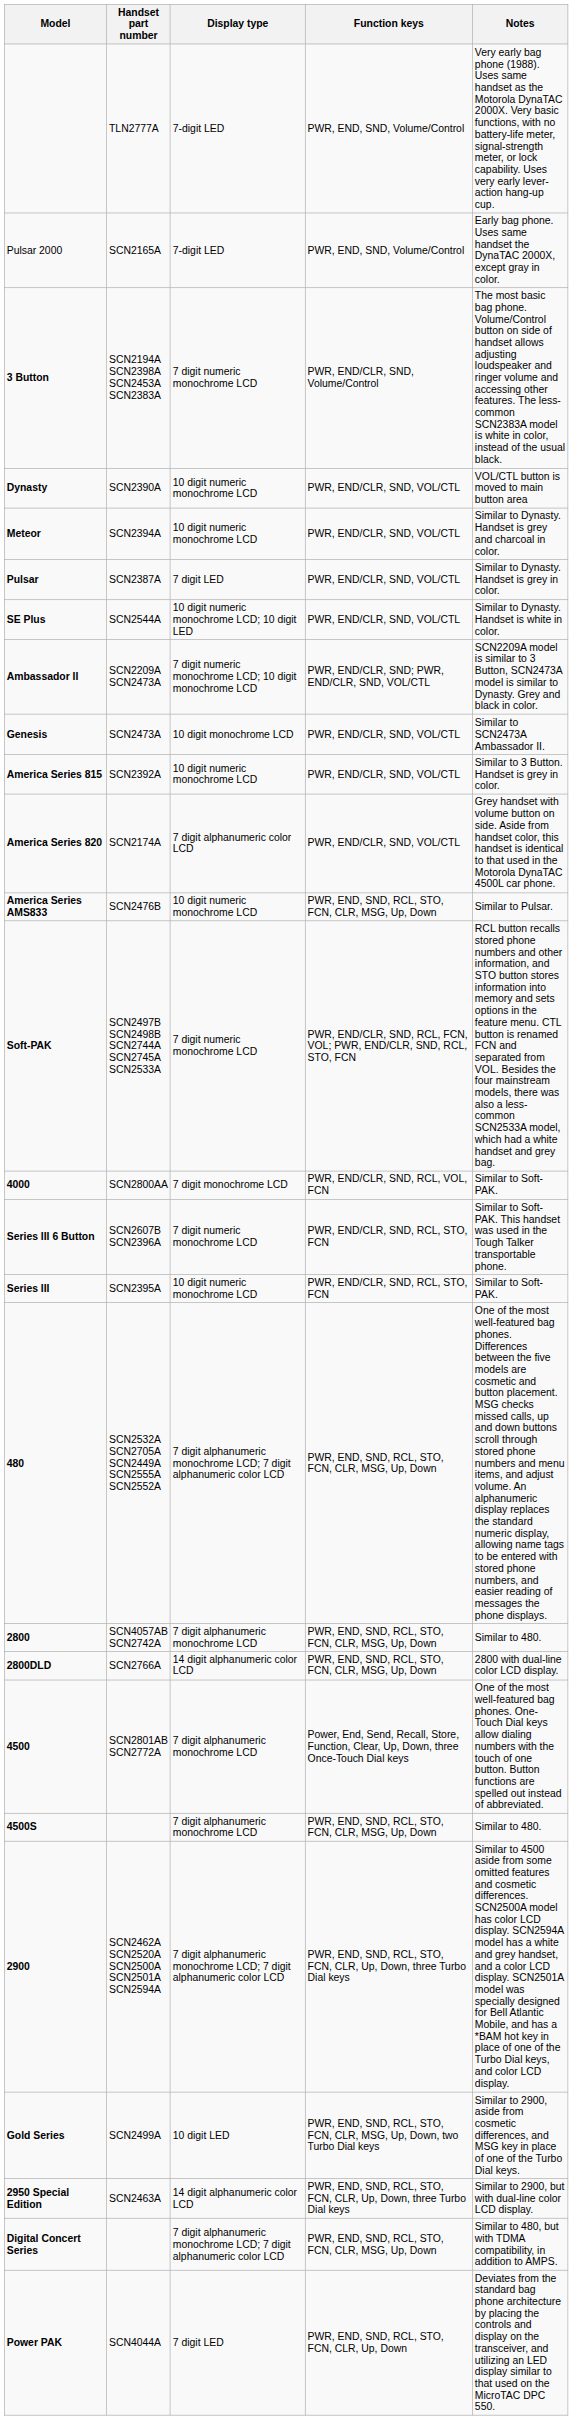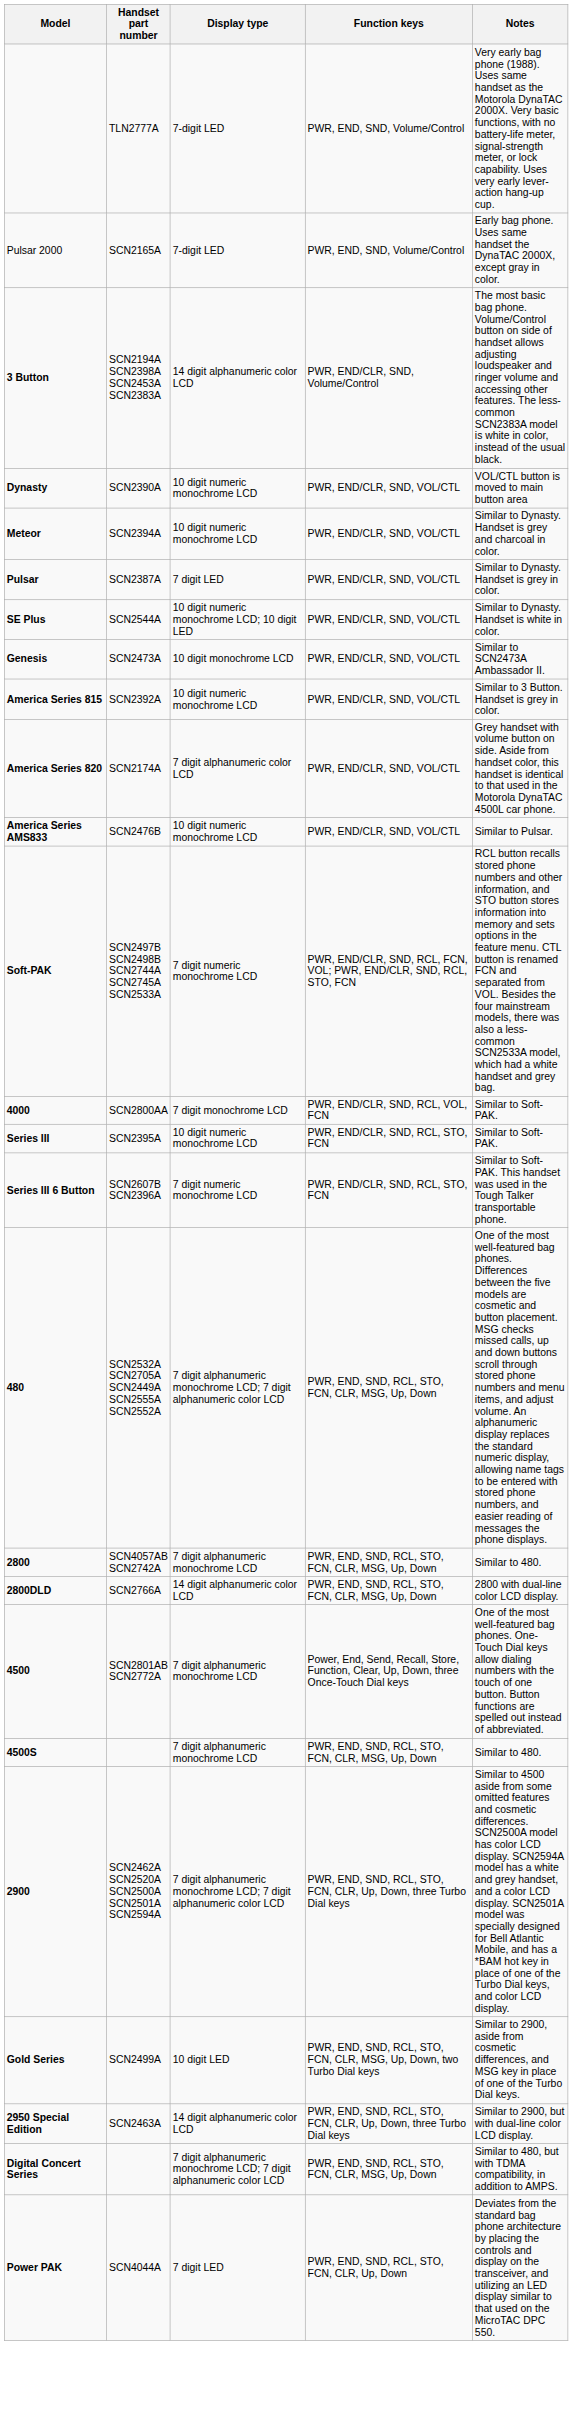3 Button | Display type: 7 digit numeric monochrome LCD -> 14 digit alphanumeric color LCD
- row: Ambassador II | SCN2209A SCN2473A | 7 digit numeric monochrome LCD; 10 digit monochrome LCD | PWR, END/CLR, SND; PWR, END/CLR, SND, VOL/CTL | SCN2209A model is similar to 3 Button, SCN2473A model is similar to Dynasty. Grey and black in color.
America Series AMS833 | Function keys: PWR, END, SND, RCL, STO, FCN, CLR, MSG, Up, Down -> PWR, END/CLR, SND, VOL/CTL
rows swapped: Series III <-> Series III 6 Button
